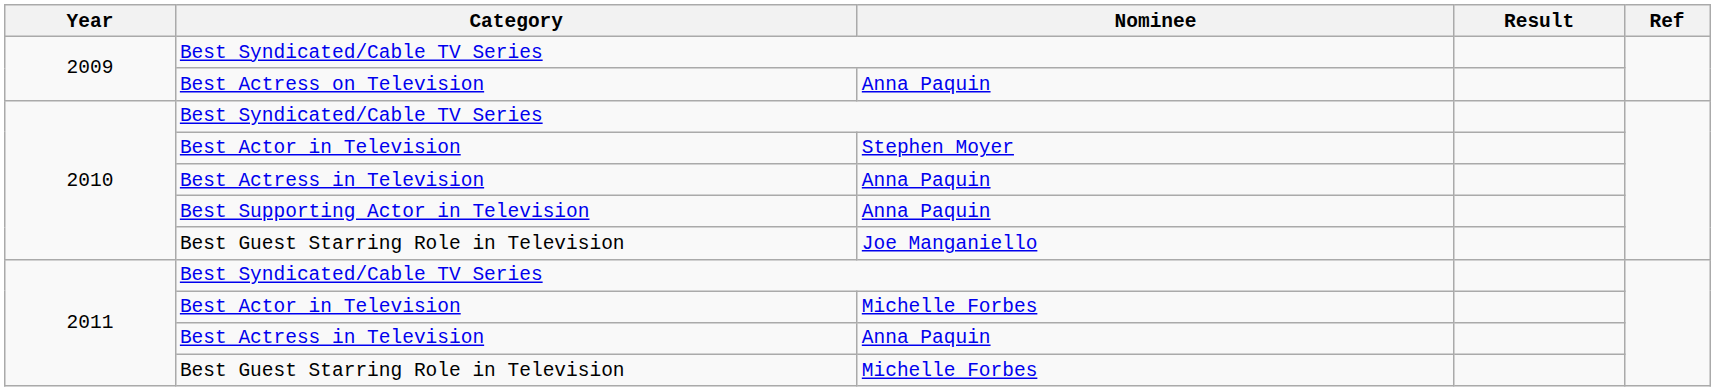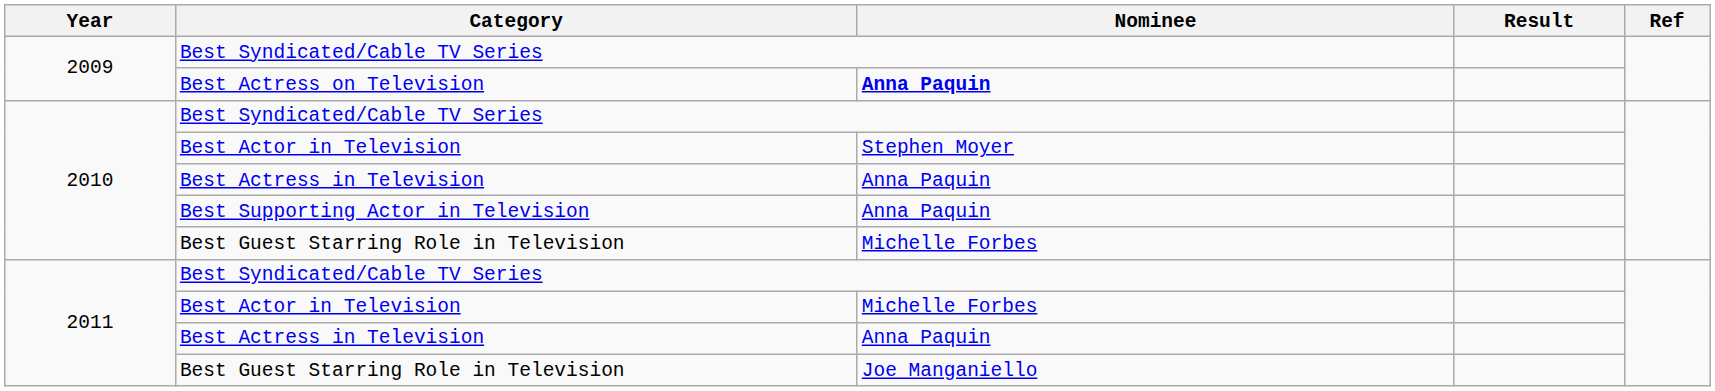Best Actress on Television | Nominee: normal -> bold
2010 / Best Guest Starring Role in Television | Nominee: Joe Manganiello -> Michelle Forbes
2011 / Best Guest Starring Role in Television | Nominee: Michelle Forbes -> Joe Manganiello
